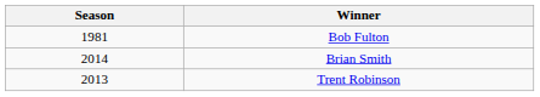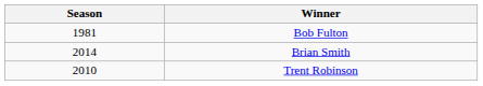Trent Robinson | Season: 2013 -> 2010
